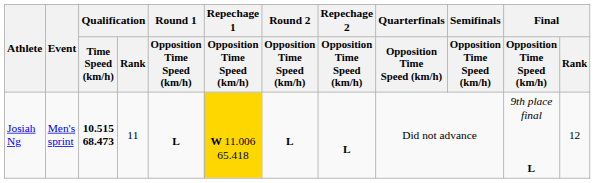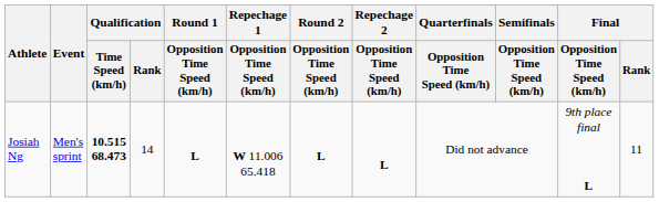Josiah Ng | Qualification / Rank: 11 -> 14
Josiah Ng | Repechage 1 / Opposition Time Speed (km/h): gold background -> no background
Josiah Ng | Final / Rank: 12 -> 11
